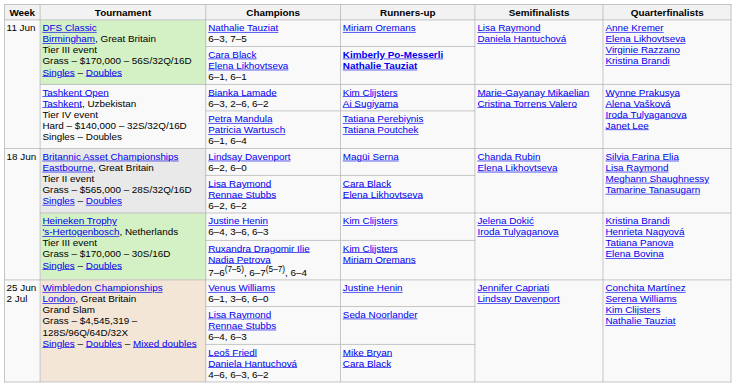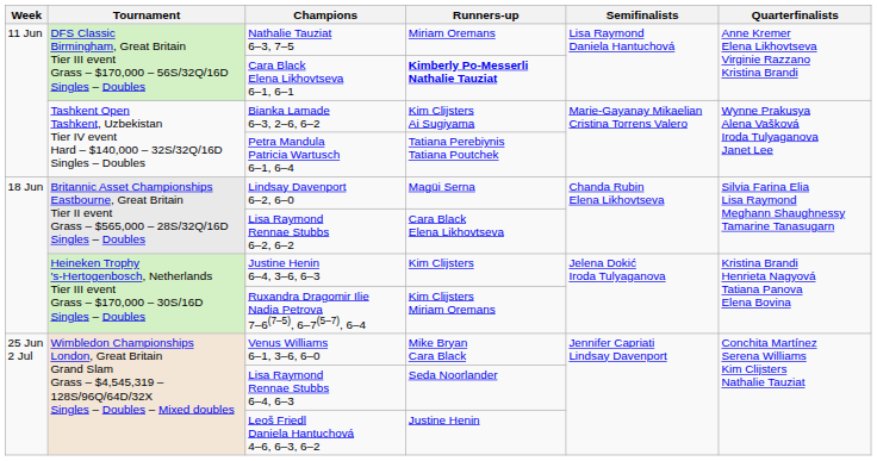Venus Williams 6–1, 3–6, 6–0 | Runners-up: Justine Henin -> Mike Bryan Cara Black
Leoš Friedl Daniela Hantuchová 4–6, 6–3, 6–2 | Runners-up: Mike Bryan Cara Black -> Justine Henin
